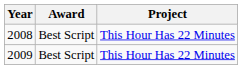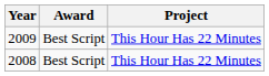rows swapped: 2008 <-> 2009
